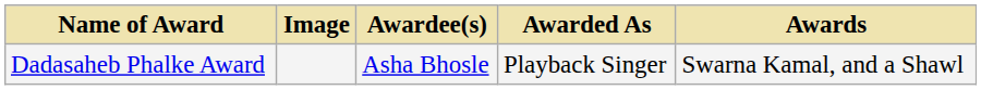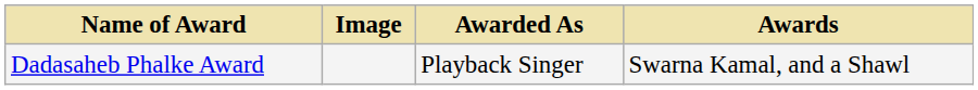- column: Awardee(s) | Asha Bhosle
